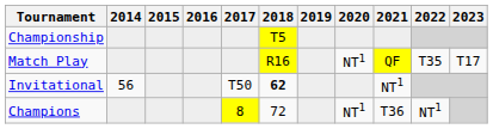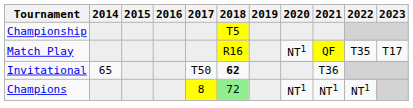Invitational | 2014: 56 -> 65
Invitational | 2021: NT1 -> T36
Champions | 2018: no background -> lightgreen background
Champions | 2021: T36 -> NT1
